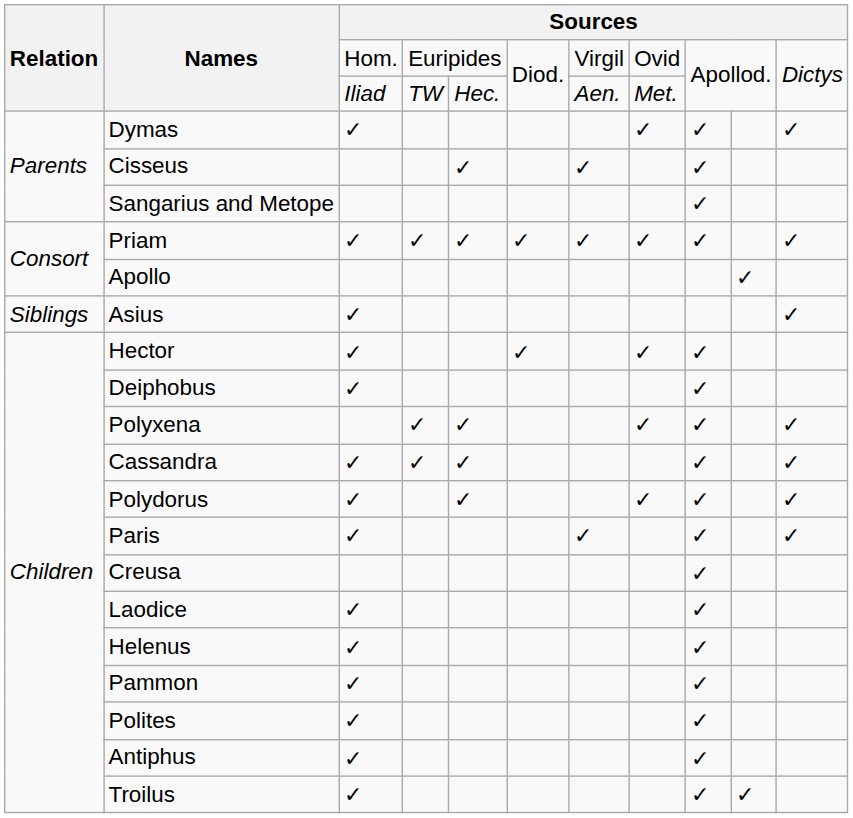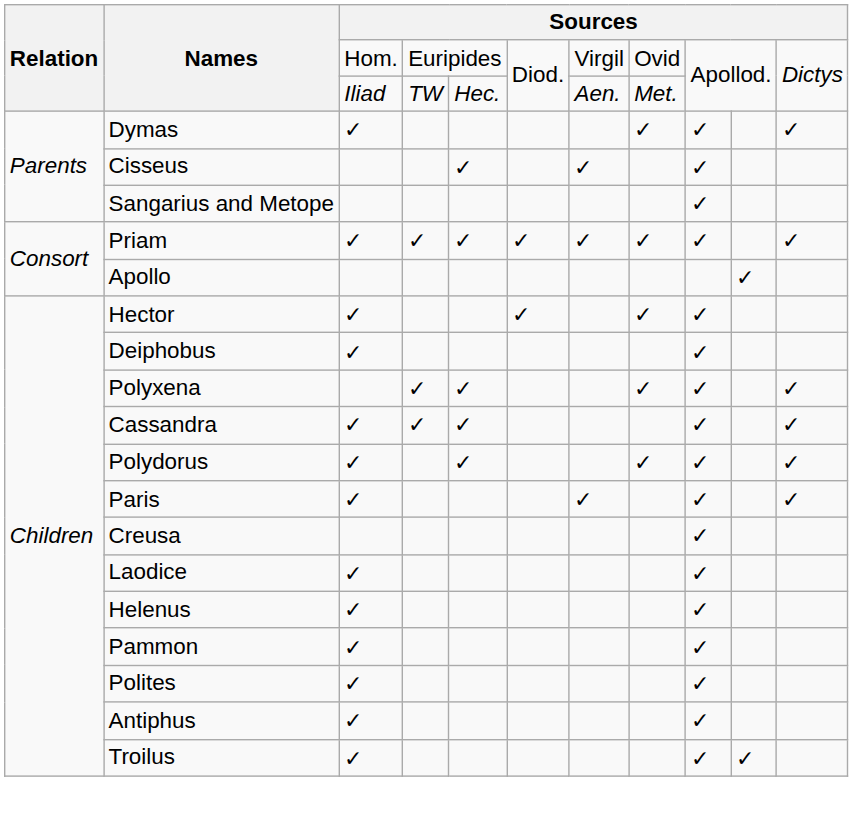- row: Siblings | Asius | ✓ | ✓
